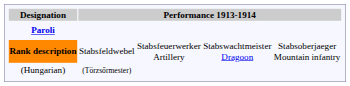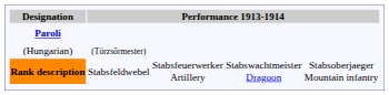rows swapped: Rank description <-> (Hungarian)
